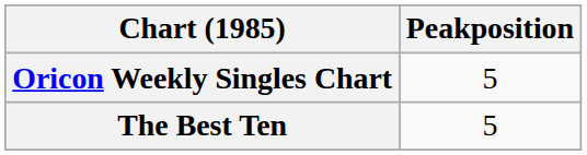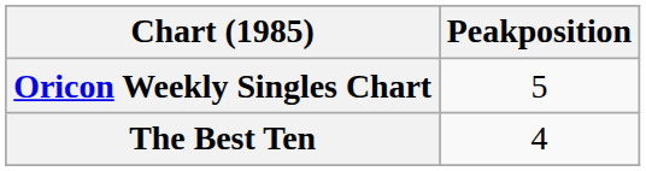The Best Ten | Peakposition: 5 -> 4
